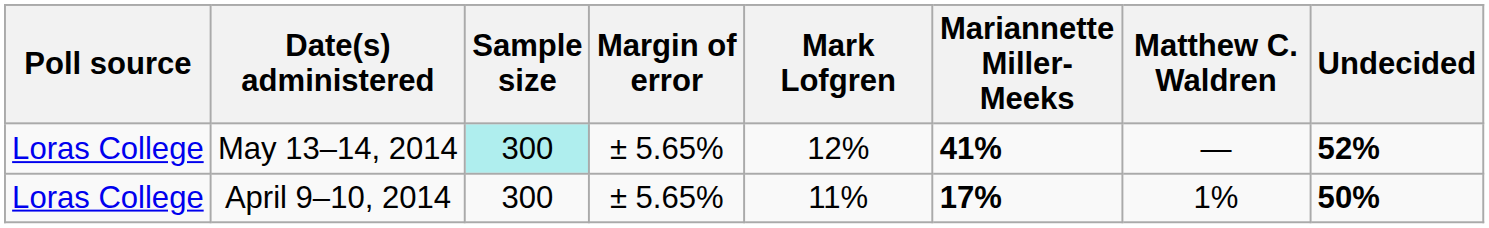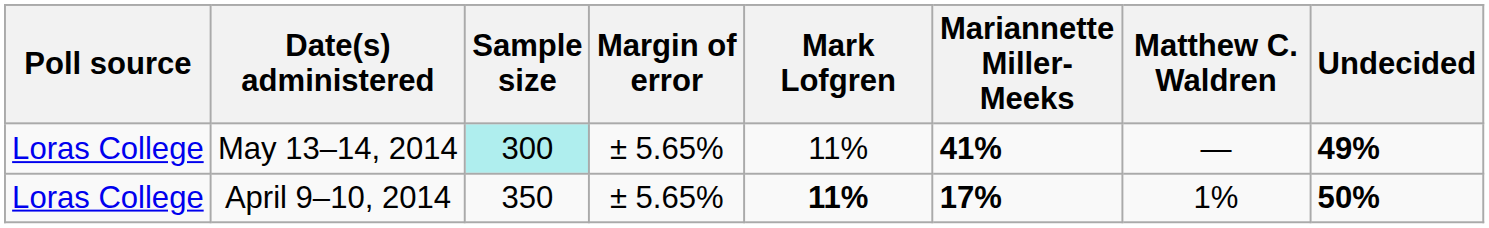May 13–14, 2014 | Mark Lofgren: 12% -> 11%
May 13–14, 2014 | Undecided: 52% -> 49%
April 9–10, 2014 | Sample size: 300 -> 350
April 9–10, 2014 | Mark Lofgren: normal -> bold
